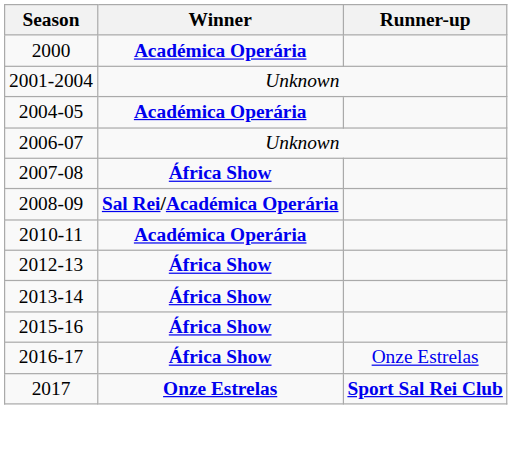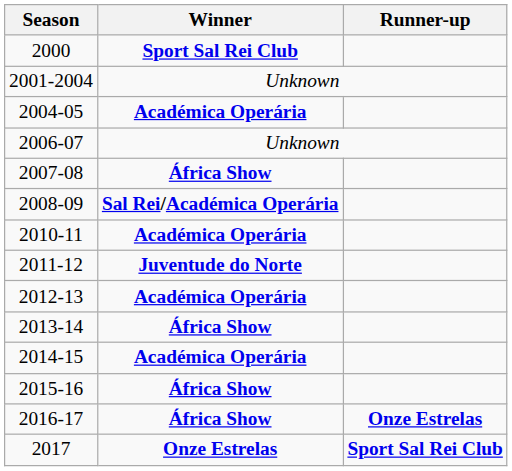2000 | Winner: Académica Operária -> Sport Sal Rei Club
+ row: 2011-12 | Juventude do Norte
2012-13 | Winner: África Show -> Académica Operária
+ row: 2014-15 | Académica Operária
2016-17 | Runner-up: normal -> bold
